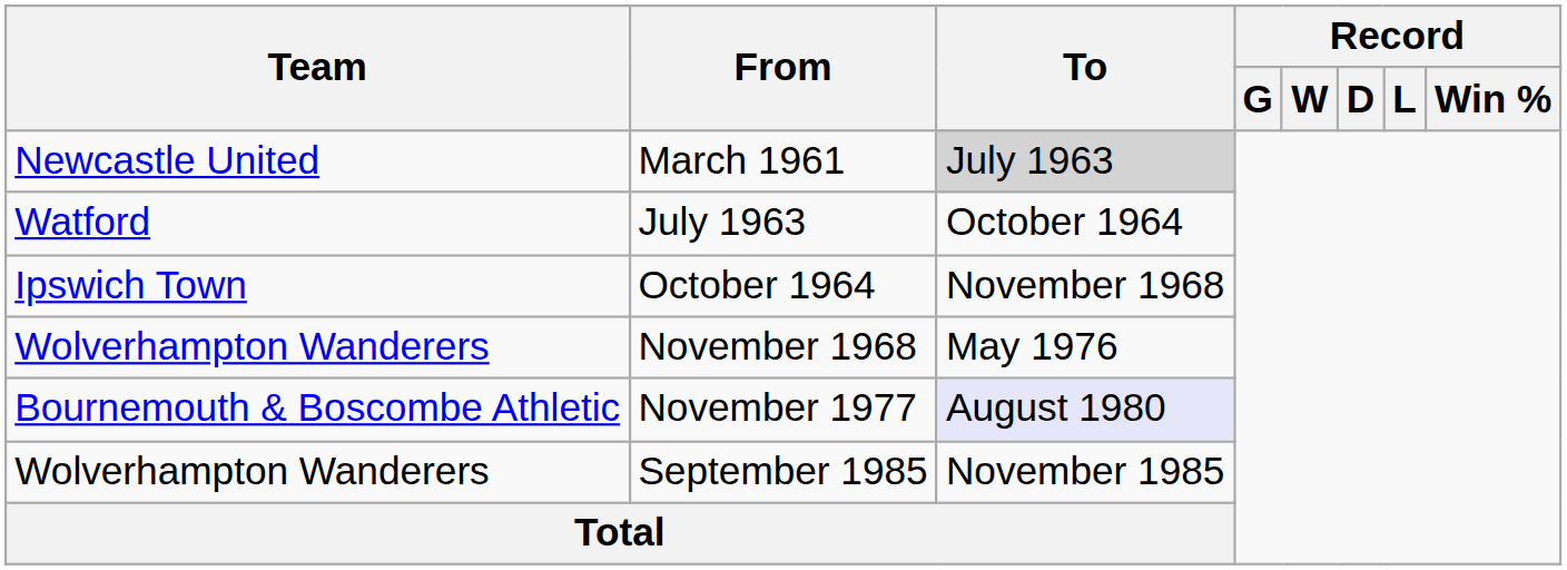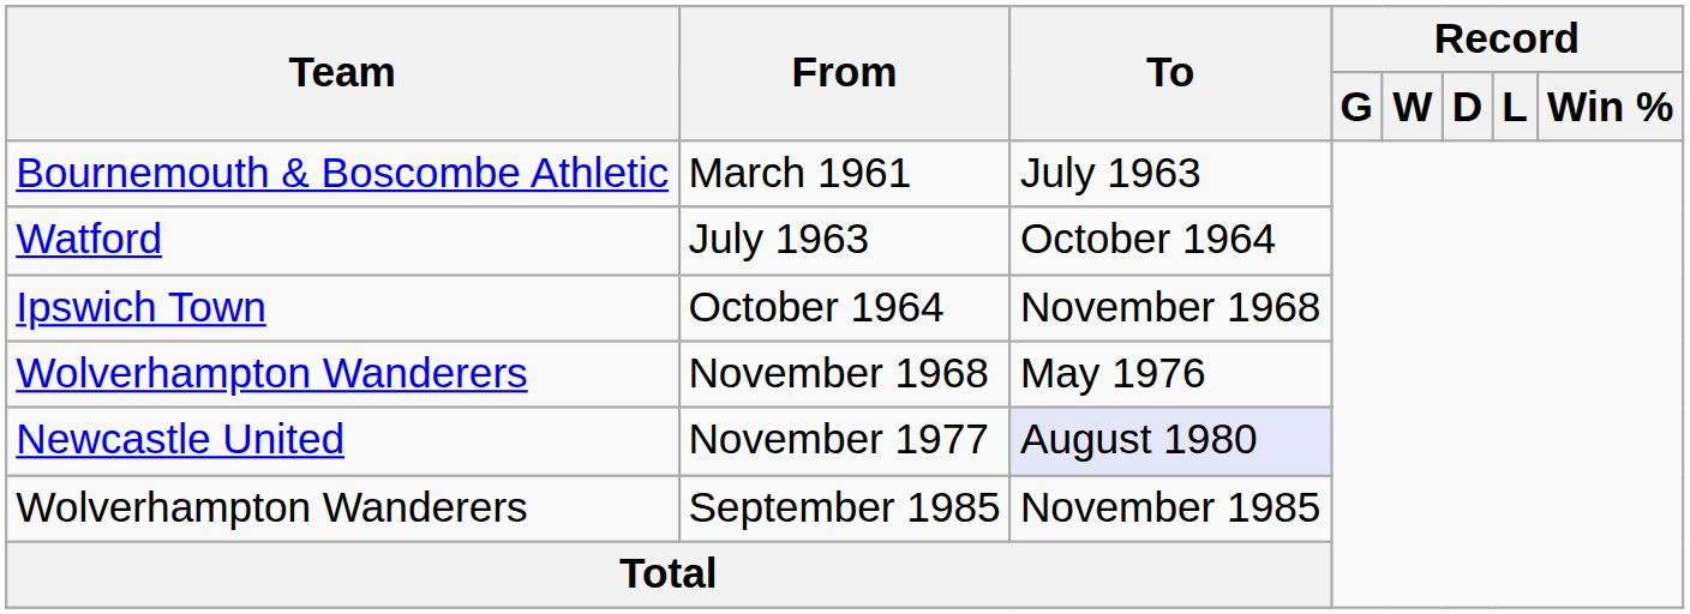March 1961 | Team: Newcastle United -> Bournemouth & Boscombe Athletic
March 1961 | To: lightgrey background -> no background
November 1977 | Team: Bournemouth & Boscombe Athletic -> Newcastle United
